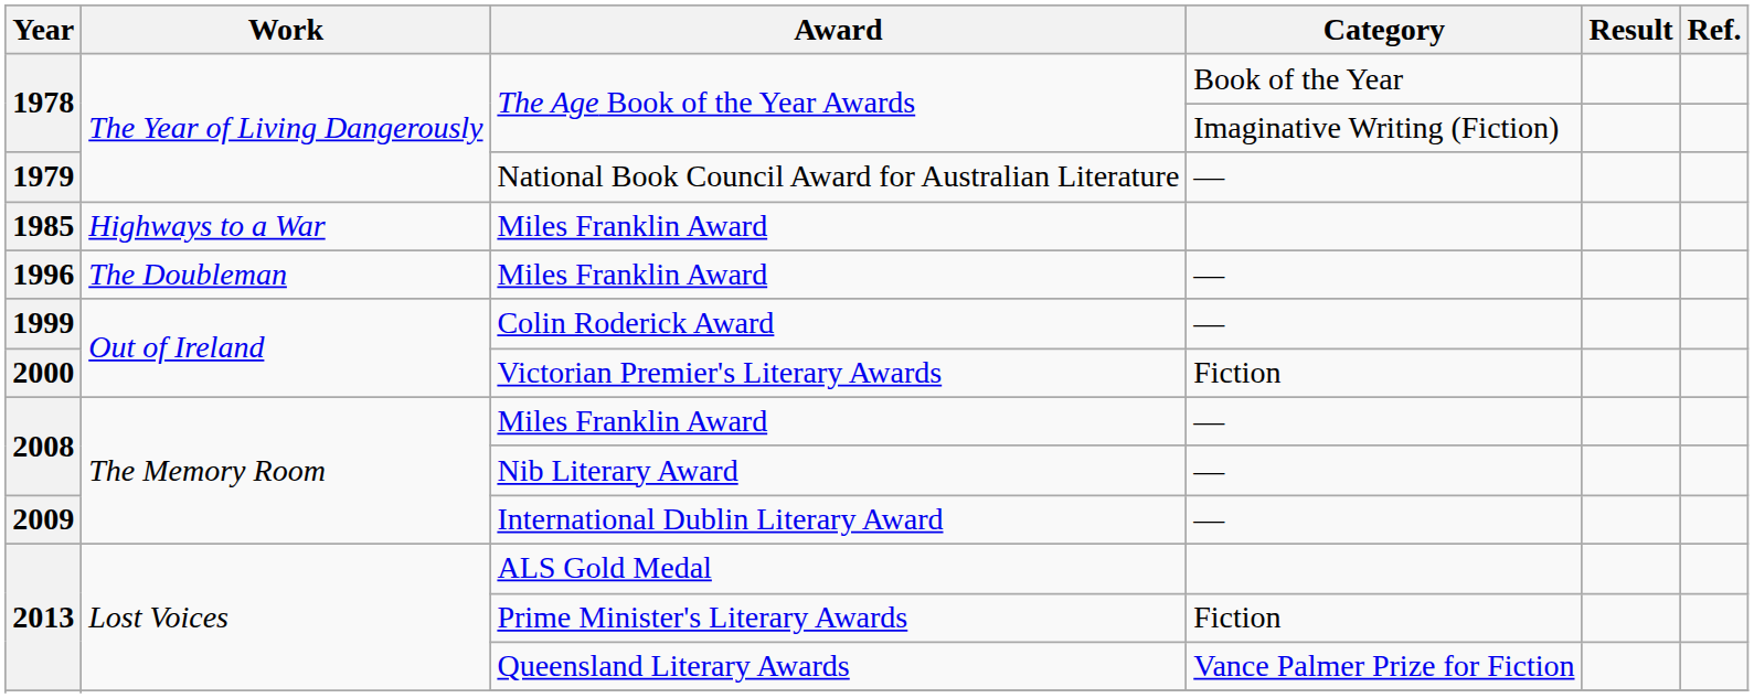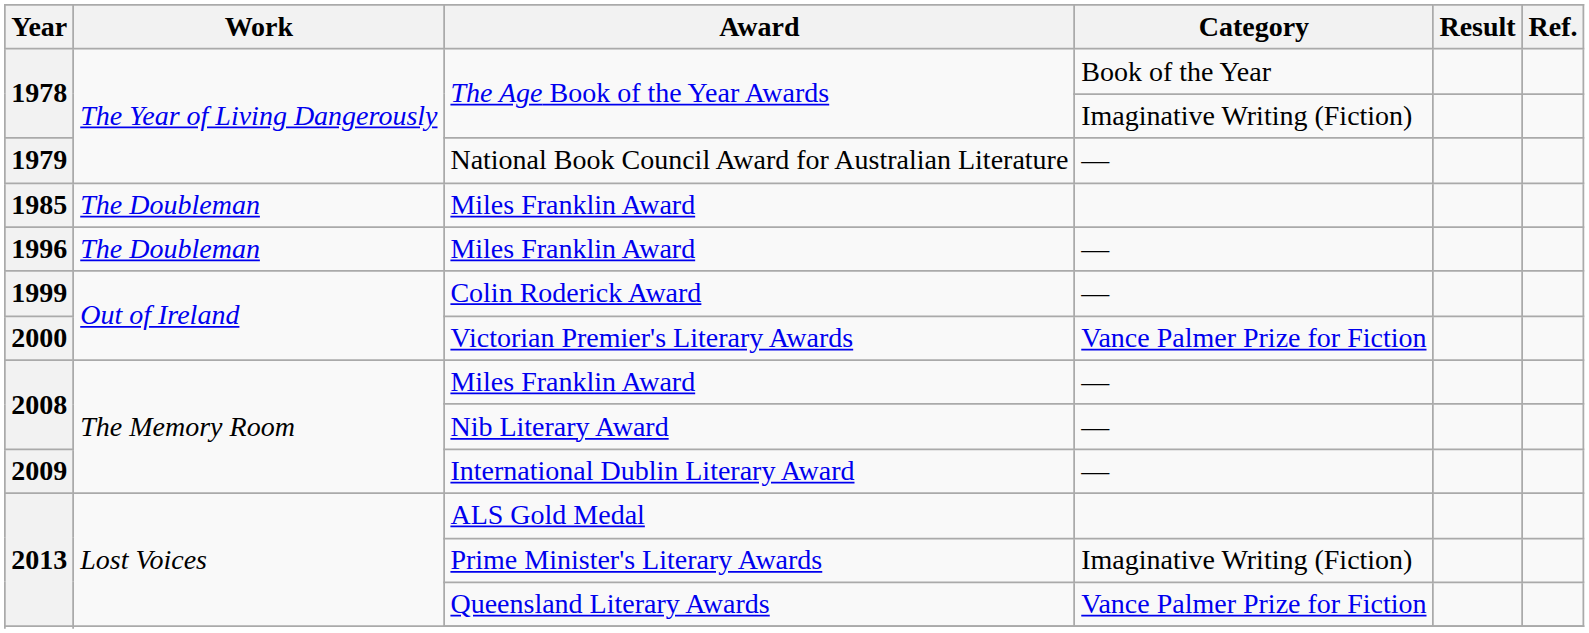1985 / Miles Franklin Award | Work: Highways to a War -> The Doubleman
Victorian Premier's Literary Awards | Category: Fiction -> Vance Palmer Prize for Fiction
Prime Minister's Literary Awards | Category: Fiction -> Imaginative Writing (Fiction)
